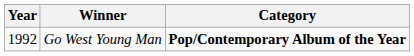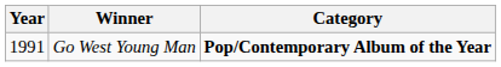Go West Young Man | Year: 1992 -> 1991
